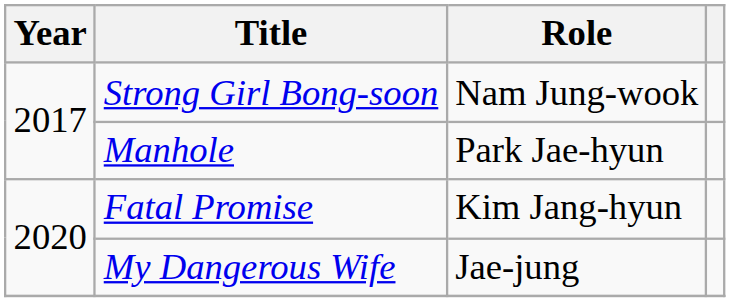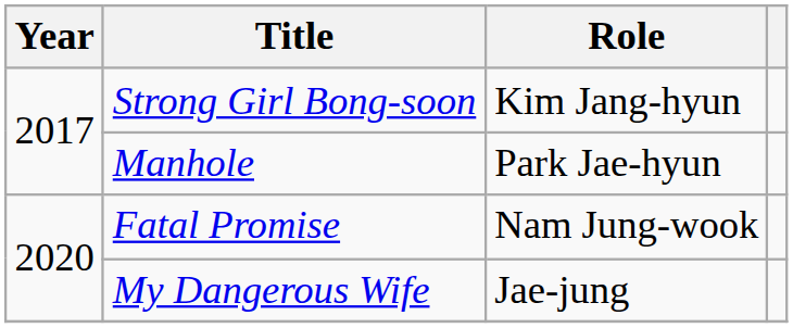Strong Girl Bong-soon | Role: Nam Jung-wook -> Kim Jang-hyun
Fatal Promise | Role: Kim Jang-hyun -> Nam Jung-wook
